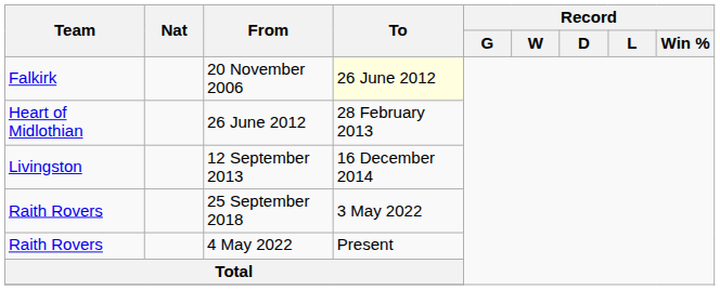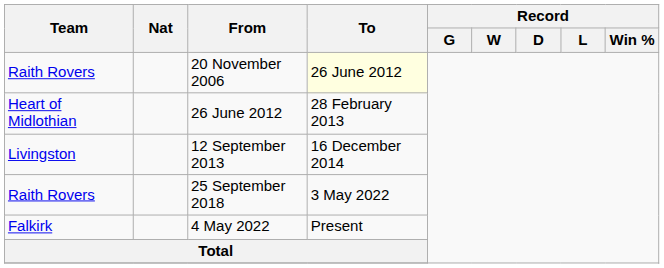20 November 2006 | Team: Falkirk -> Raith Rovers
4 May 2022 | Team: Raith Rovers -> Falkirk
